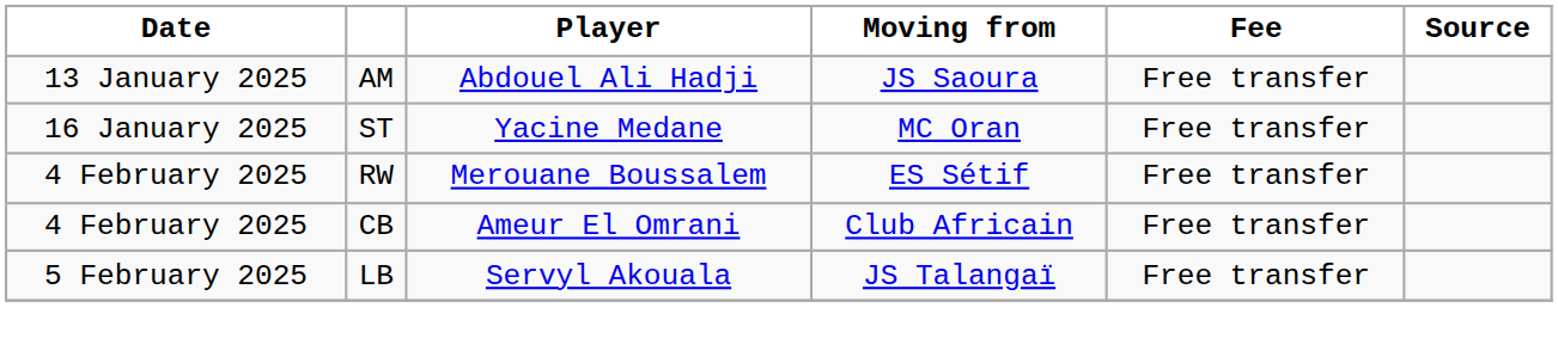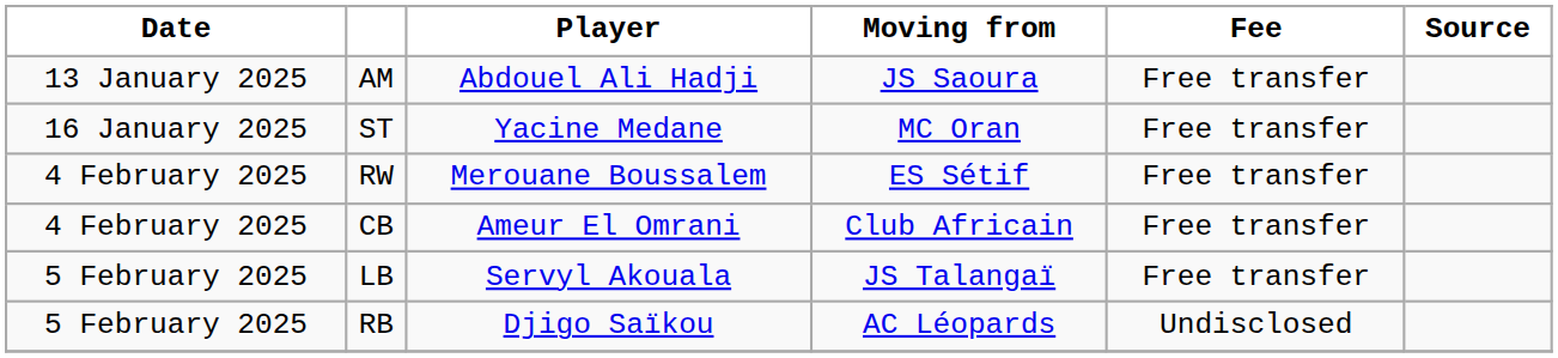+ row: 5 February 2025 | RB | Djigo Saïkou | AC Léopards | Undisclosed
